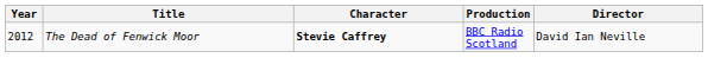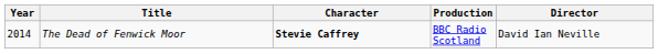The Dead of Fenwick Moor | Year: 2012 -> 2014
